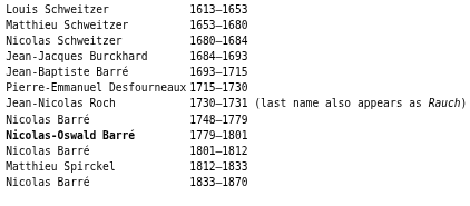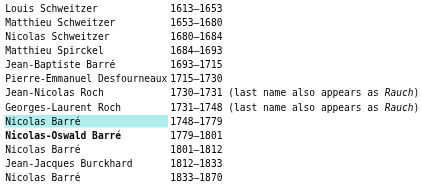1684–1693 | column 1: Jean-Jacques Burckhard -> Matthieu Spirckel
+ row: Georges-Laurent Roch | 1731–1748 (last name also appears as Rauch)
1748–1779 | column 1: no background -> paleturquoise background
1812–1833 | column 1: Matthieu Spirckel -> Jean-Jacques Burckhard
